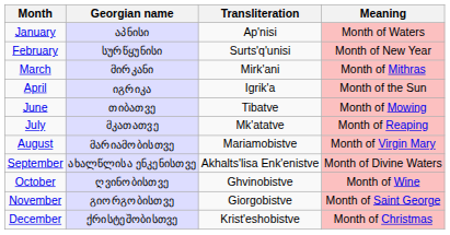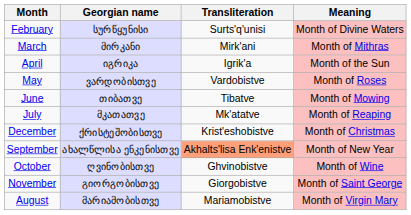- row: January | აპნისი | Ap'nisi | Month of Waters
February | Meaning: Month of New Year -> Month of Divine Waters
+ row: May | ვარდობისთვე | Vardobistve | Month of Roses
rows swapped: August <-> December
September | Transliteration: no background -> lightsalmon background
September | Meaning: Month of Divine Waters -> Month of New Year
